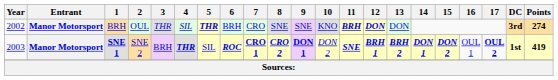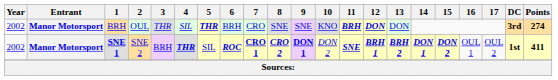SNE 1 | Year: 2003 -> 2002
SNE 1 | 17: bold -> normal
SNE 1 | Points: 419 -> 411
